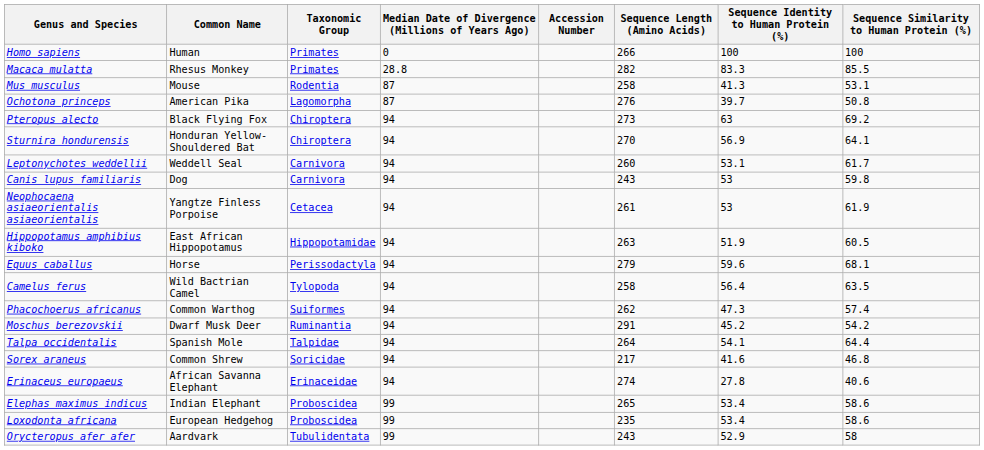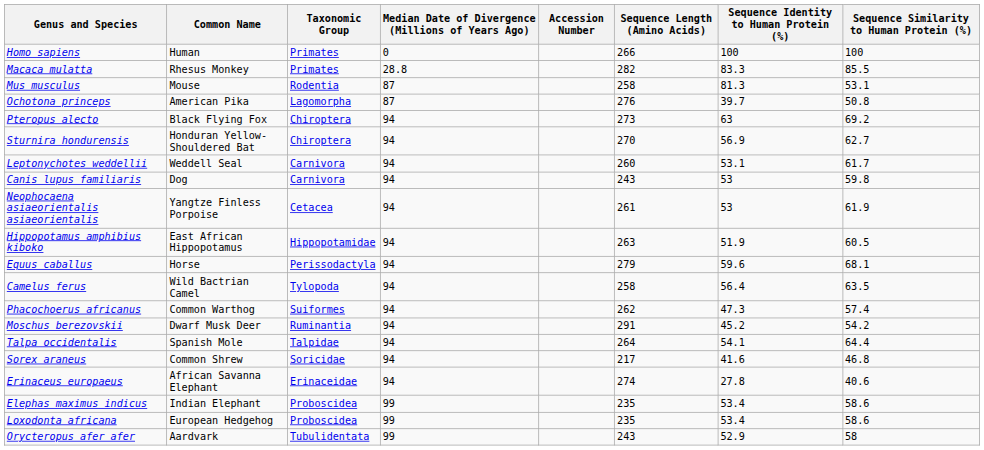Mus musculus | Sequence Identity to Human Protein (%): 41.3 -> 81.3
Sturnira hondurensis | Sequence Similarity to Human Protein (%): 64.1 -> 62.7
Elephas maximus indicus | Sequence Length (Amino Acids): 265 -> 235
